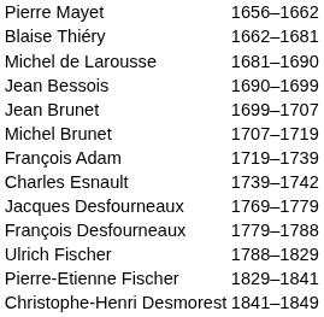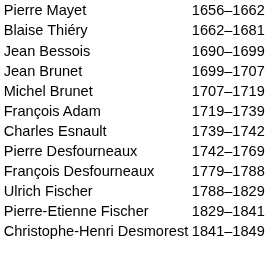- row: Michel de Larousse | 1681–1690
+ row: Pierre Desfourneaux | 1742–1769
- row: Jacques Desfourneaux | 1769–1779
